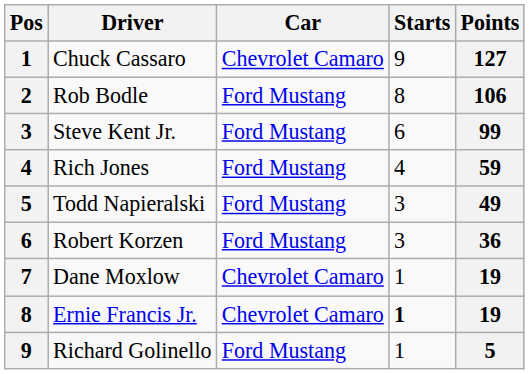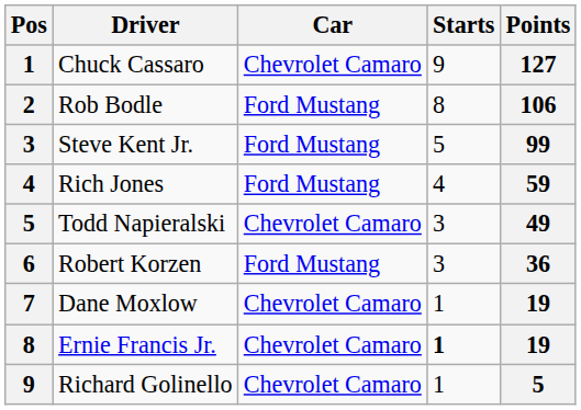Steve Kent Jr. | Starts: 6 -> 5
Todd Napieralski | Car: Ford Mustang -> Chevrolet Camaro
Richard Golinello | Car: Ford Mustang -> Chevrolet Camaro
